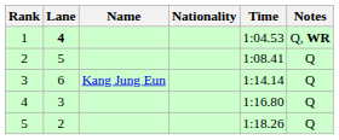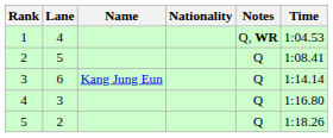columns swapped: Time <-> Notes
1 | Lane: bold -> normal
